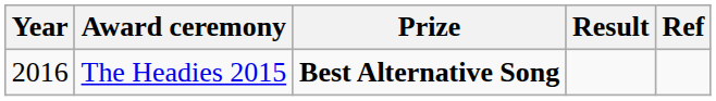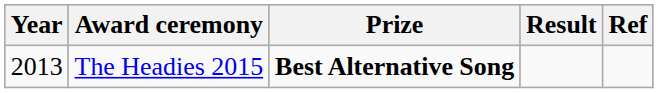The Headies 2015 | Year: 2016 -> 2013
